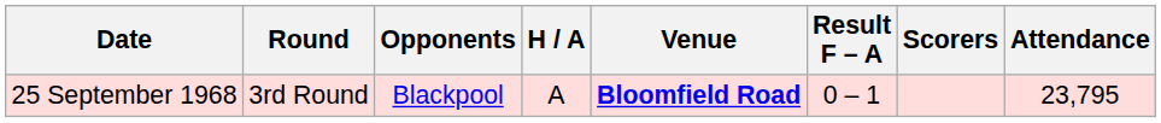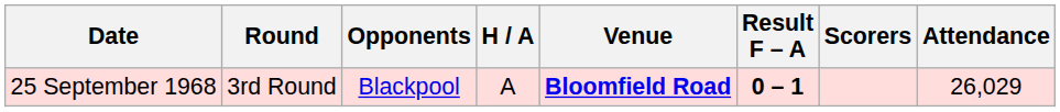25 September 1968 | Result F – A: normal -> bold
25 September 1968 | Attendance: 23,795 -> 26,029
